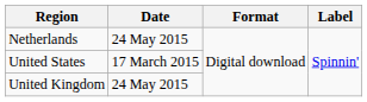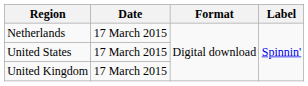Netherlands | Date: 24 May 2015 -> 17 March 2015
United Kingdom | Date: 24 May 2015 -> 17 March 2015
